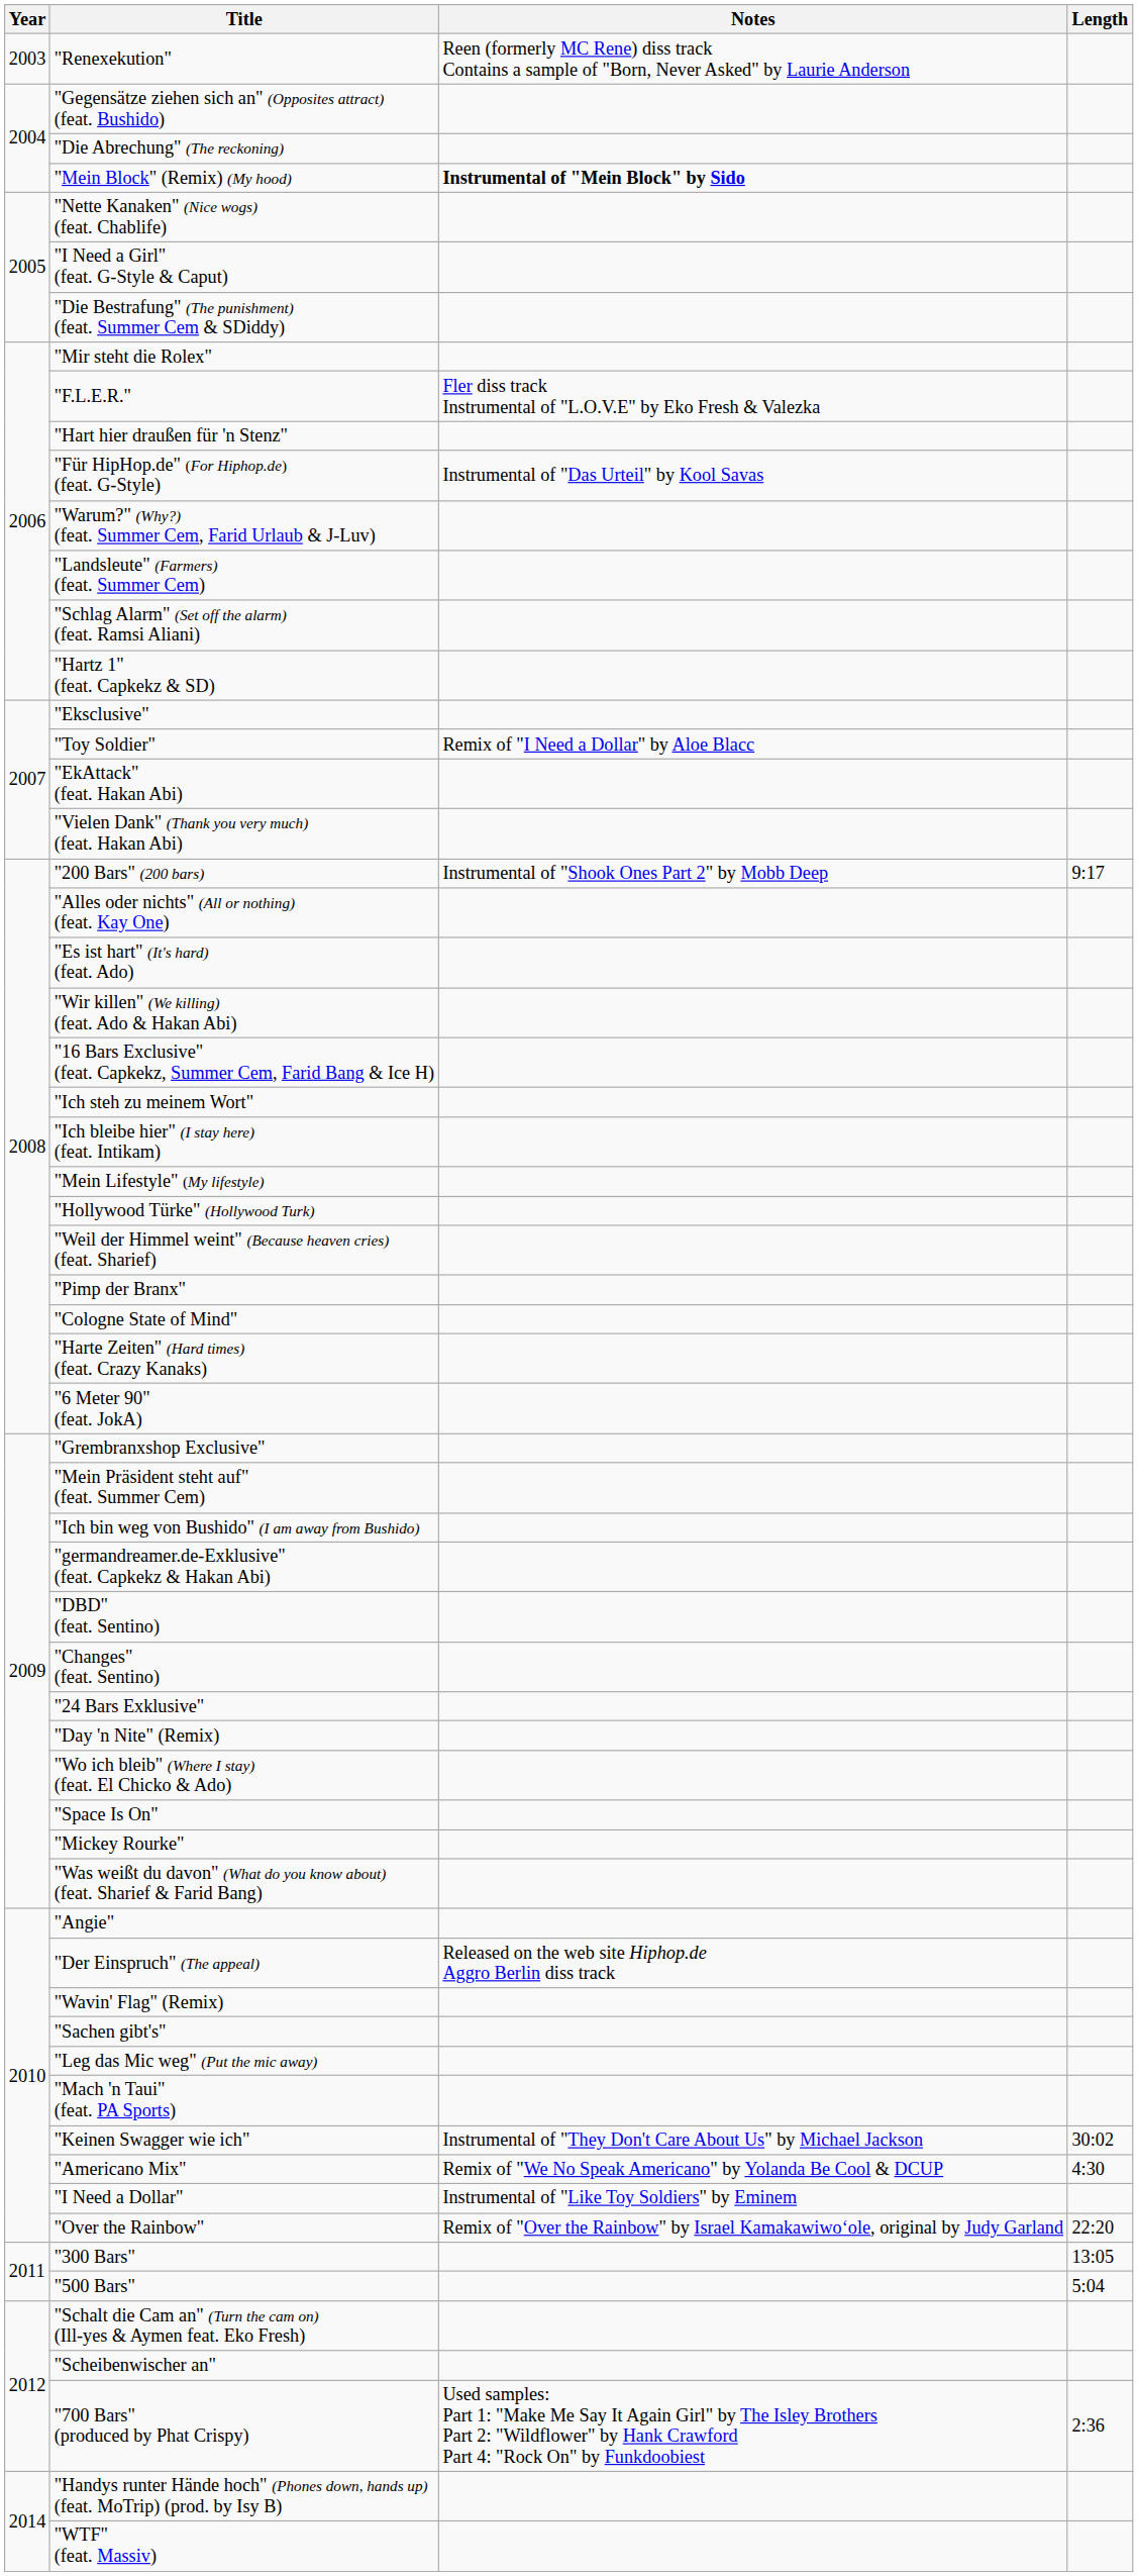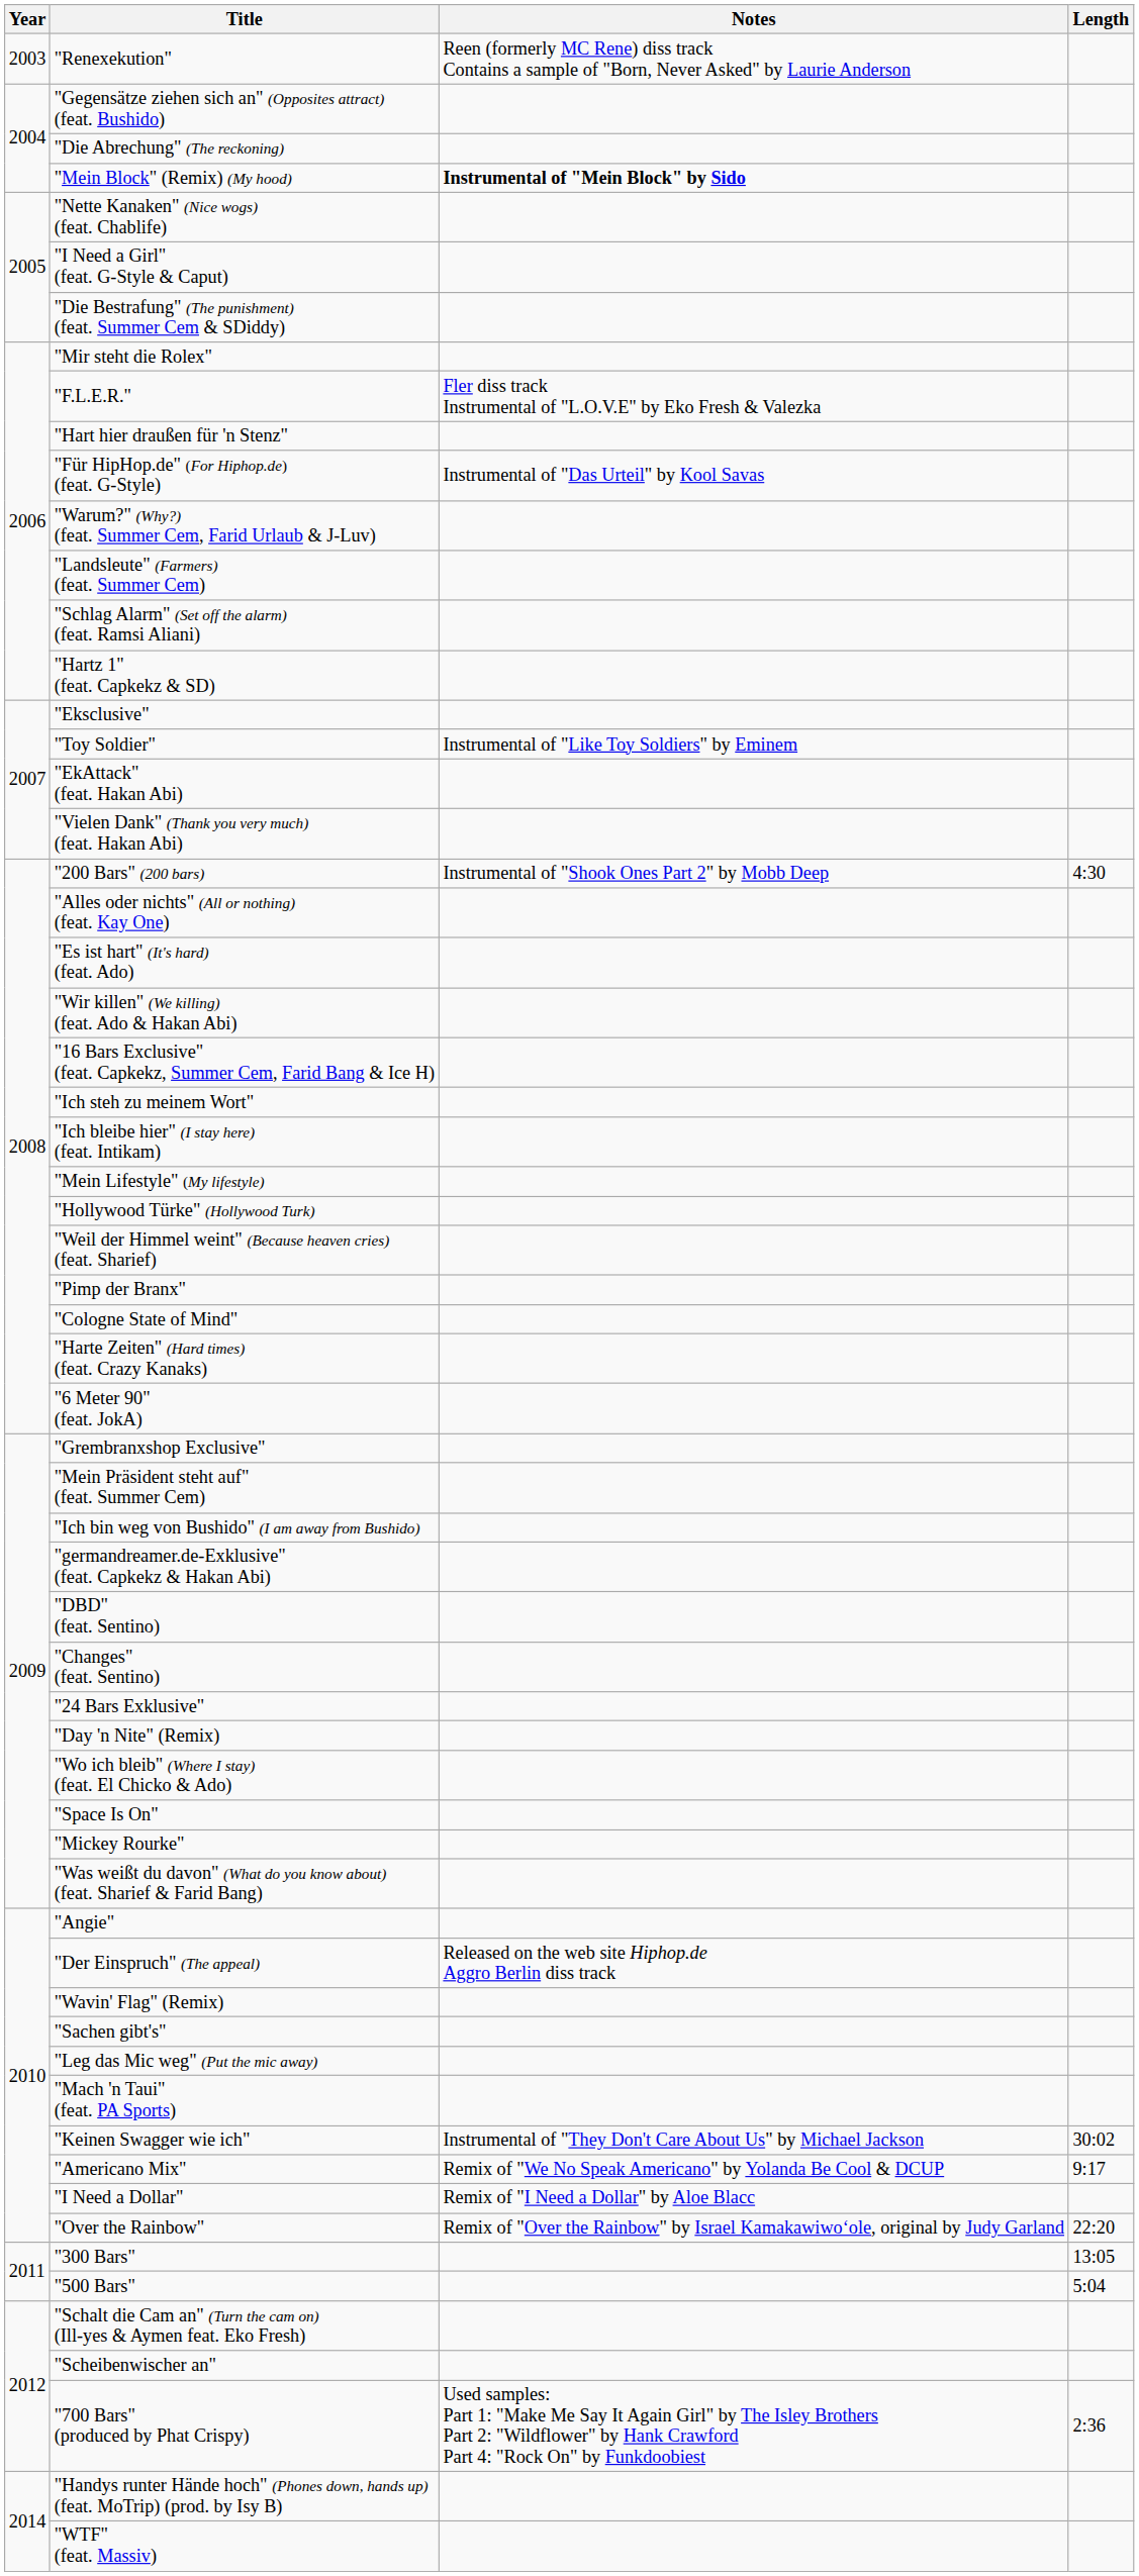"Toy Soldier" | Notes: Remix of "I Need a Dollar" by Aloe Blacc -> Instrumental of "Like Toy Soldiers" by Eminem
"200 Bars" (200 bars) | Length: 9:17 -> 4:30
"Americano Mix" | Length: 4:30 -> 9:17
"I Need a Dollar" | Notes: Instrumental of "Like Toy Soldiers" by Eminem -> Remix of "I Need a Dollar" by Aloe Blacc
